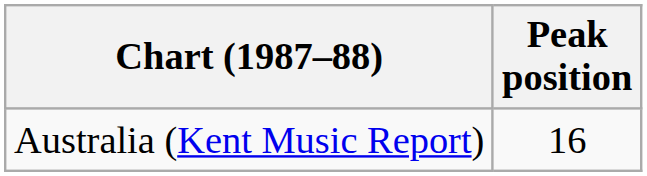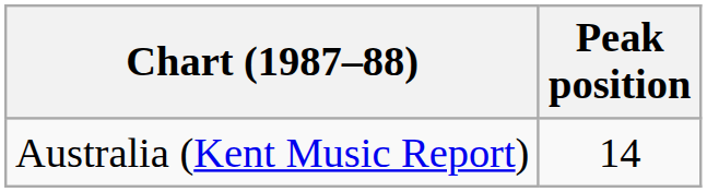Australia (Kent Music Report) | Peak position: 16 -> 14
